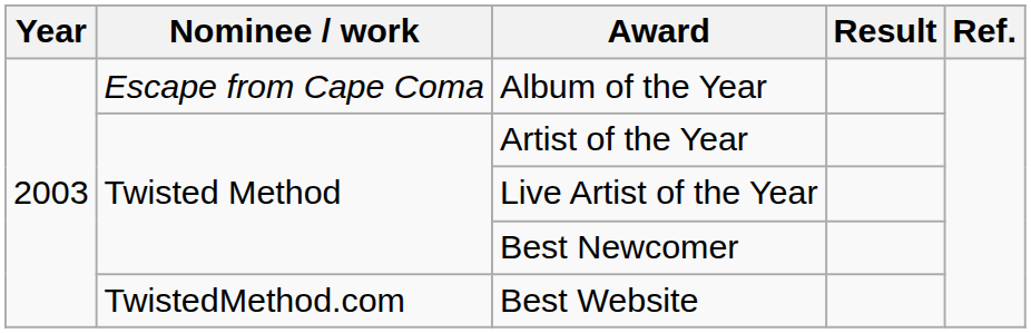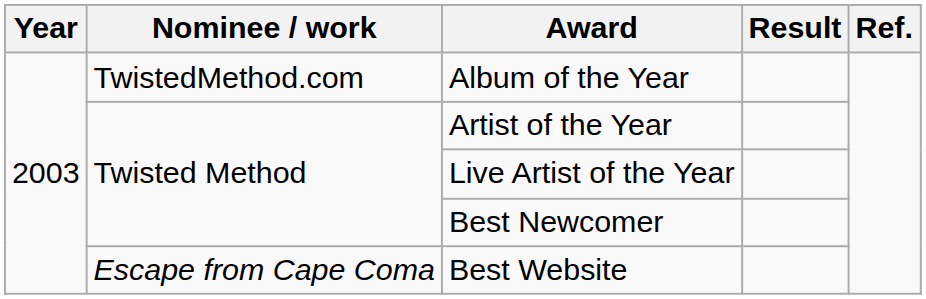Album of the Year | Nominee / work: Escape from Cape Coma -> TwistedMethod.com
Best Website | Nominee / work: TwistedMethod.com -> Escape from Cape Coma
